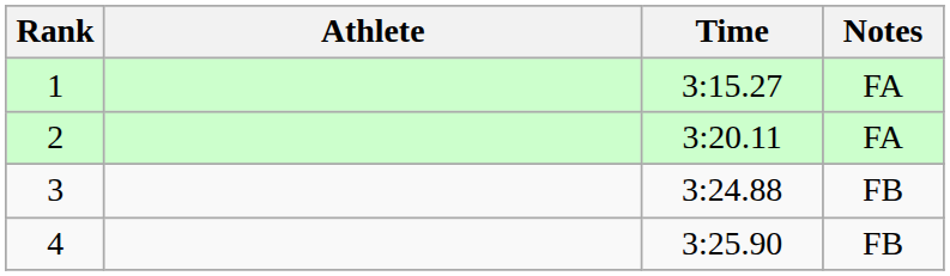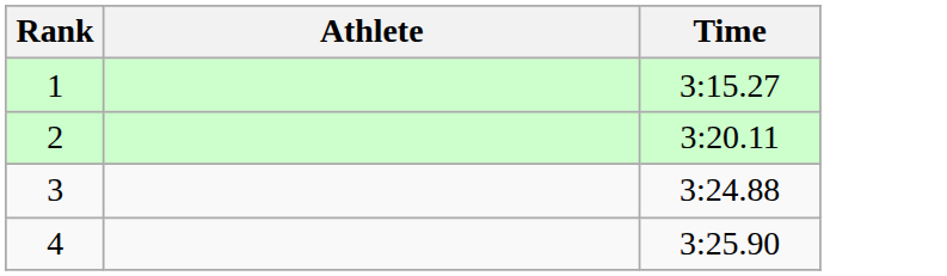- column: Notes | FA | FA | FB | FB
